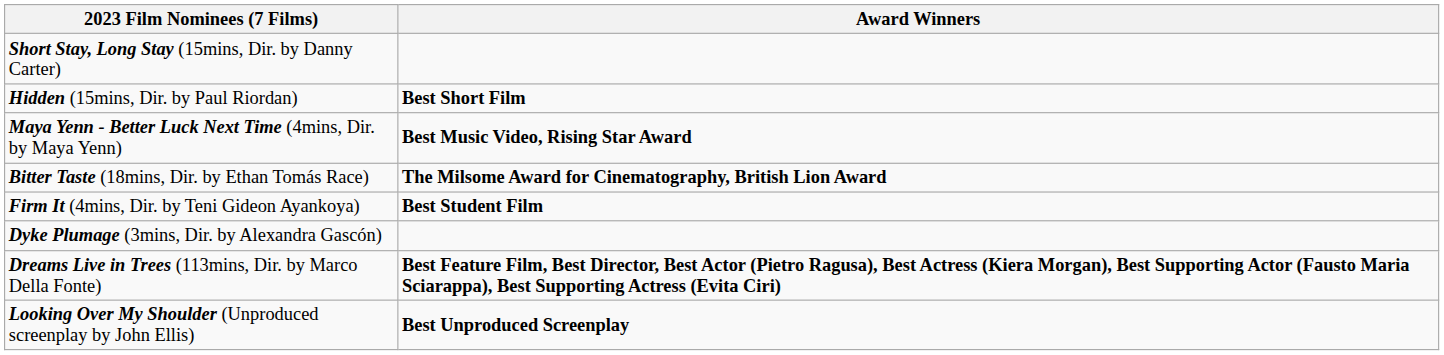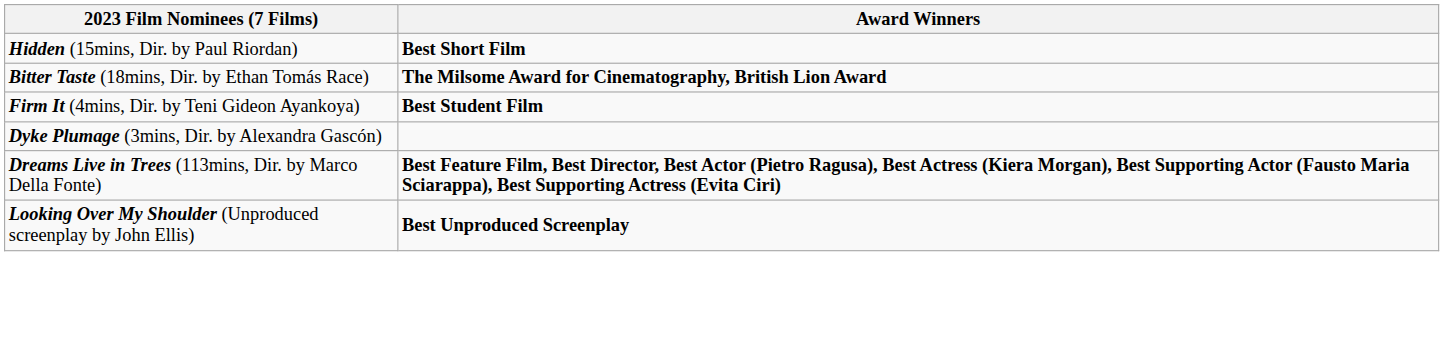- row: Short Stay, Long Stay (15mins, Dir. by Danny Carter)
- row: Maya Yenn - Better Luck Next Time (4mins, Dir. by Maya Yenn) | Best Music Video, Rising Star Award
